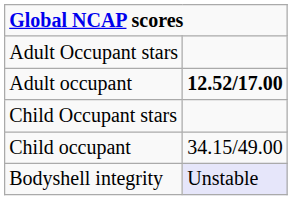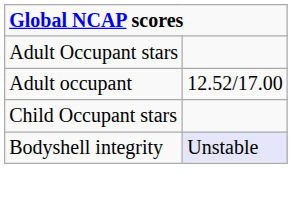Adult occupant | column 2: bold -> normal
- row: Child occupant | 34.15/49.00
